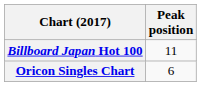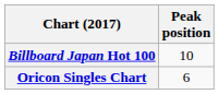Billboard Japan Hot 100 | Peak position: 11 -> 10
